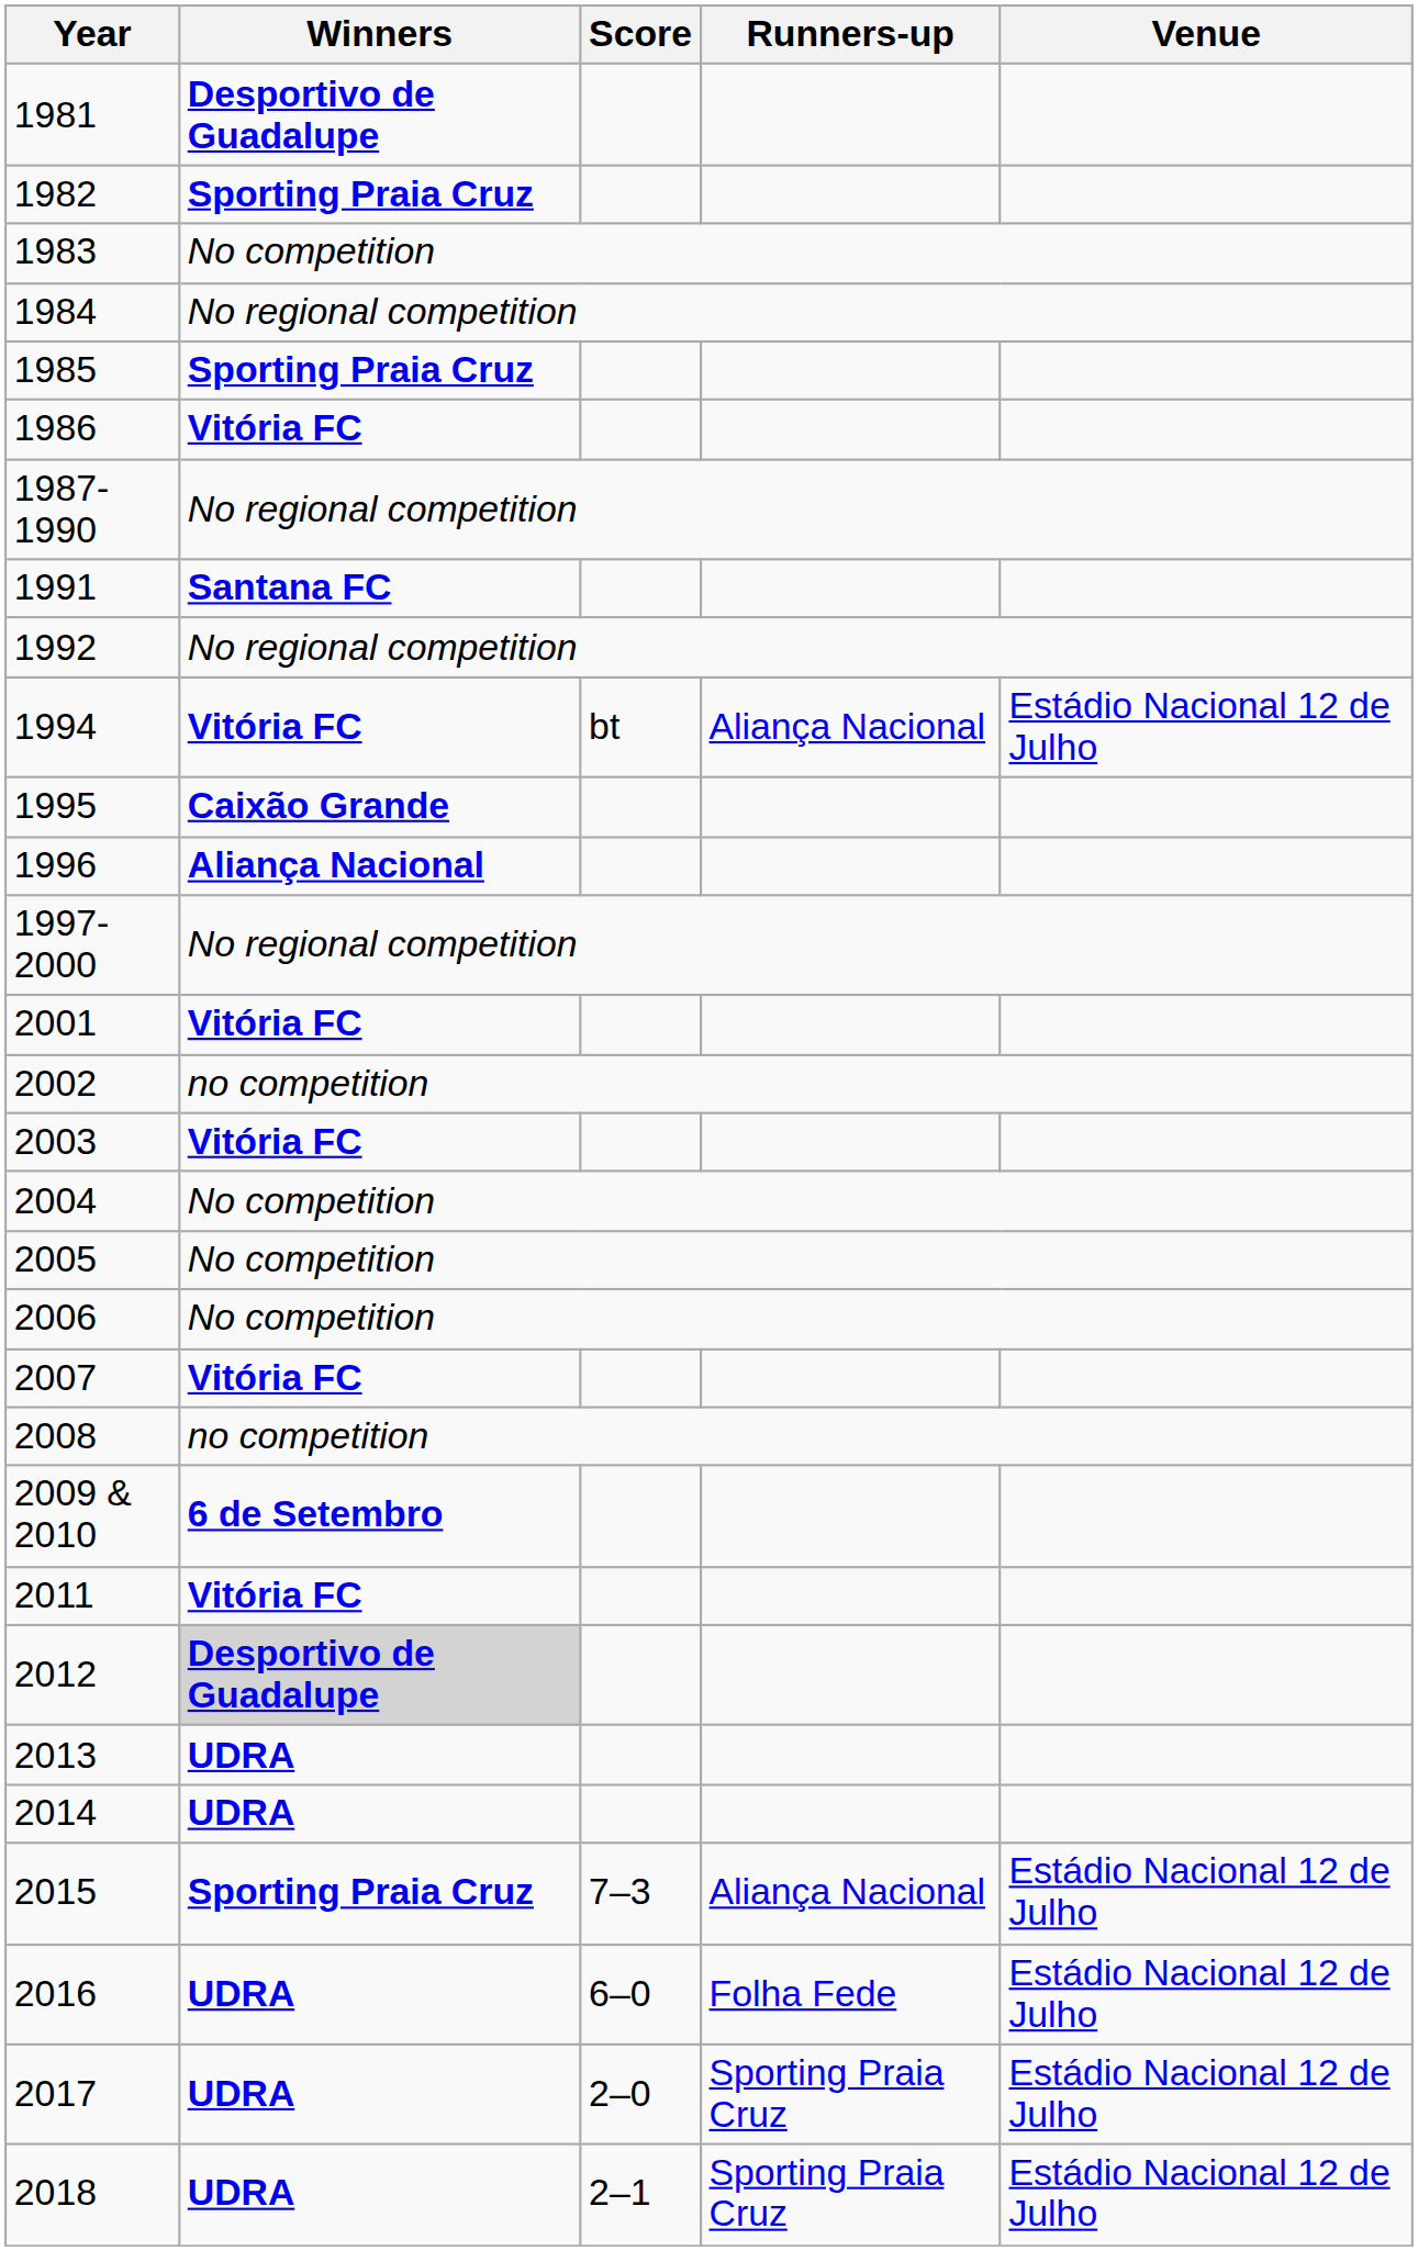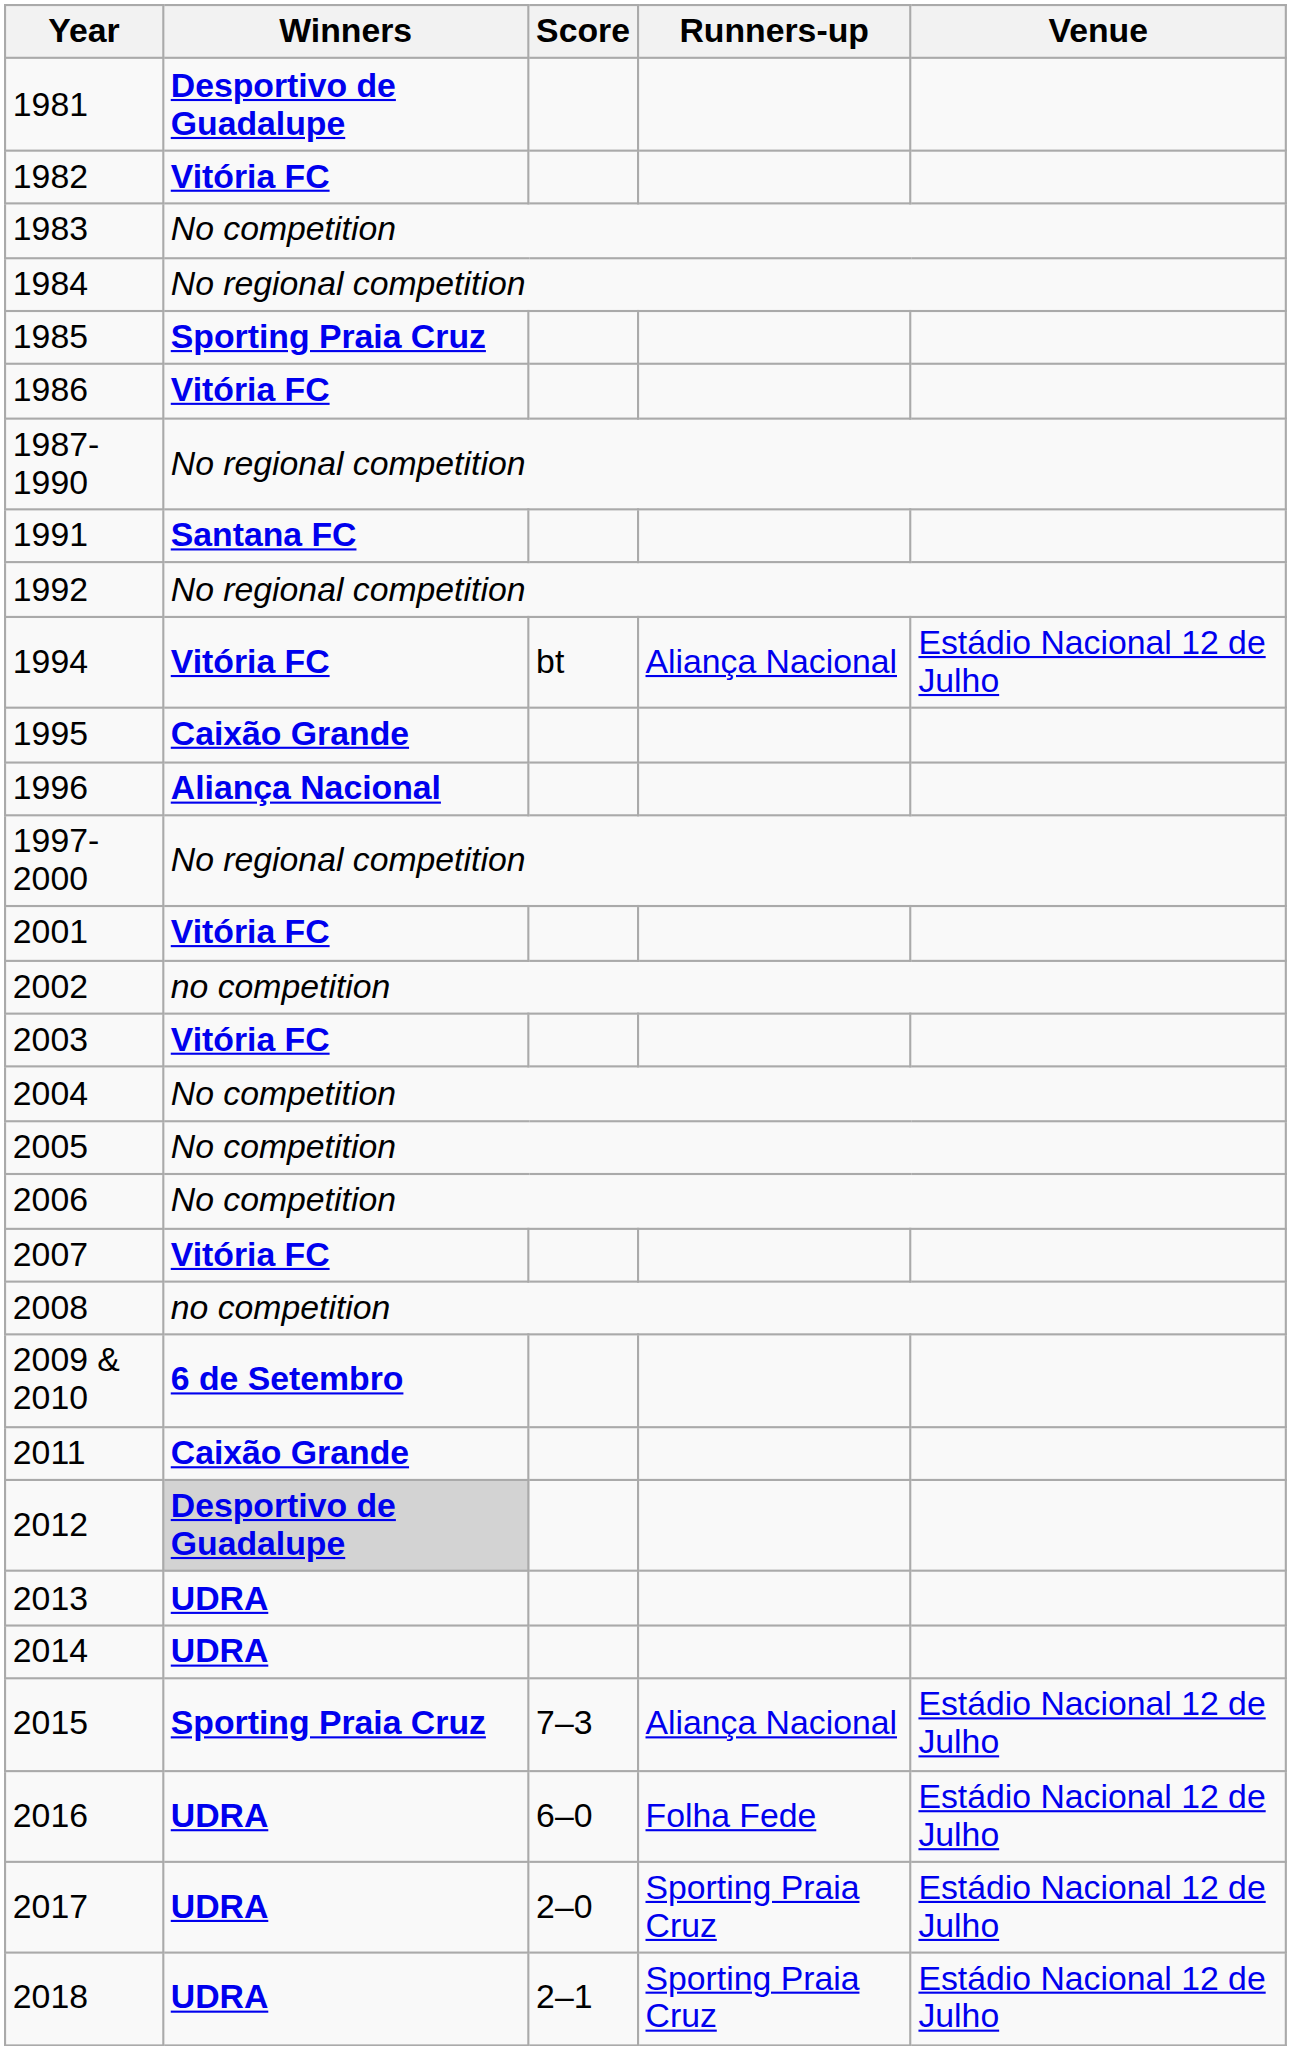1982 | Winners: Sporting Praia Cruz -> Vitória FC
2011 | Winners: Vitória FC -> Caixão Grande
